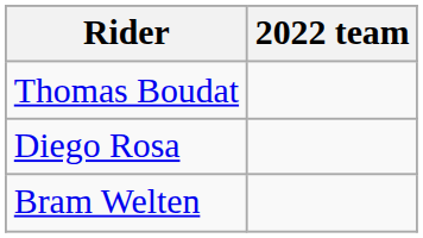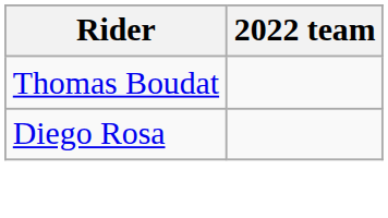- row: Bram Welten
